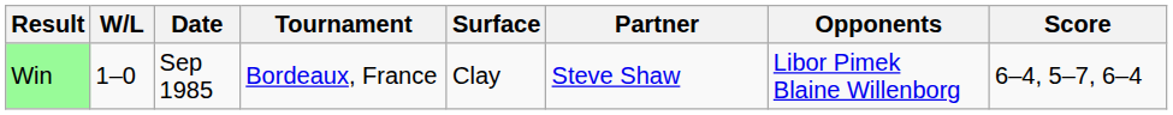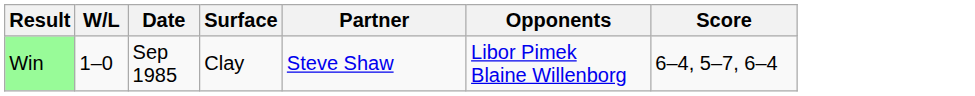- column: Tournament | Bordeaux, France
